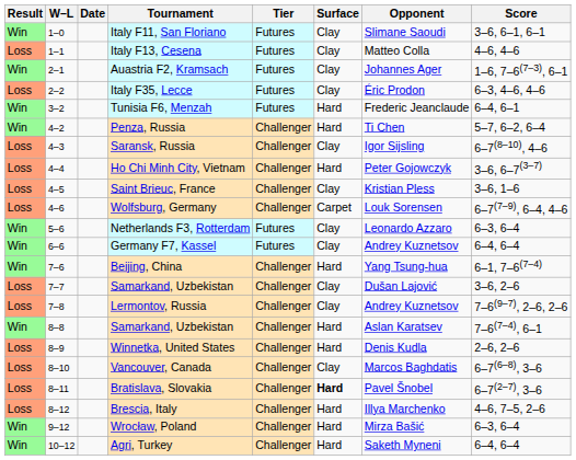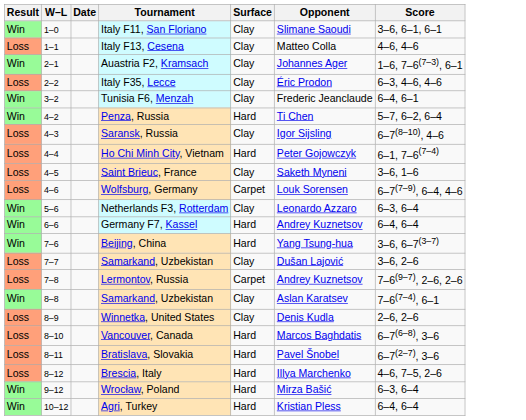- column: Tier | Futures | Futures | Futures | Futures | Futures | Challenger | Challenger | Challenger | Challenger | Challenger | Futures | Futures | Challenger | Challenger | Challenger | Challenger | Challenger | Challenger | Challenger | Challenger | Challenger | Challenger
Tunisia F6, Menzah | Surface: Hard -> Clay
Ho Chi Minh City, Vietnam | Score: 3–6, 6–7(3–7) -> 6–1, 7–6(7–4)
Saint Brieuc, France | Opponent: Kristian Pless -> Saketh Myneni
Germany F7, Kassel | Surface: Clay -> Hard
Beijing, China | Score: 6–1, 7–6(7–4) -> 3–6, 6–7(3–7)
Lermontov, Russia | Surface: Clay -> Carpet
8–8 / Samarkand, Uzbekistan | Surface: Hard -> Clay
Winnetka, United States | Surface: Hard -> Clay
Vancouver, Canada | Surface: Clay -> Hard
Bratislava, Slovakia | Surface: bold -> normal
Agri, Turkey | Opponent: Saketh Myneni -> Kristian Pless
